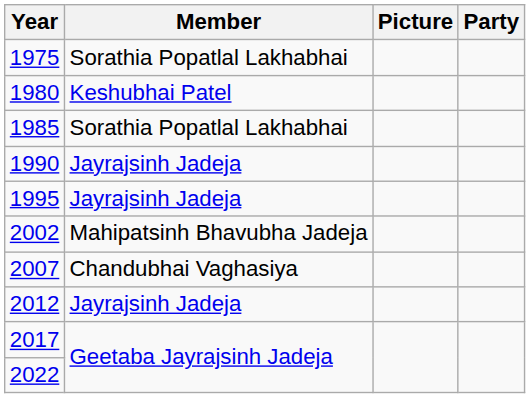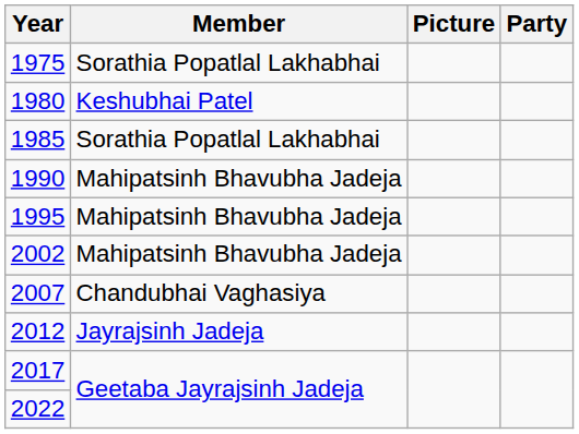1990 | Member: Jayrajsinh Jadeja -> Mahipatsinh Bhavubha Jadeja
1995 | Member: Jayrajsinh Jadeja -> Mahipatsinh Bhavubha Jadeja
